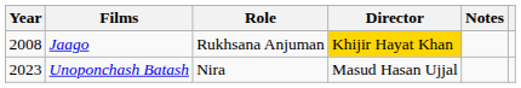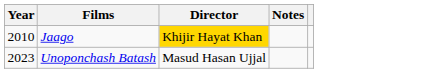- column: Role | Rukhsana Anjuman | Nira
Jaago | Year: 2008 -> 2010
